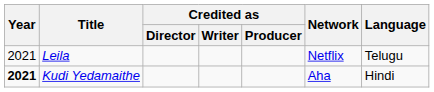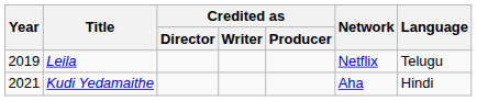Leila | Year: 2021 -> 2019
Kudi Yedamaithe | Year: bold -> normal
